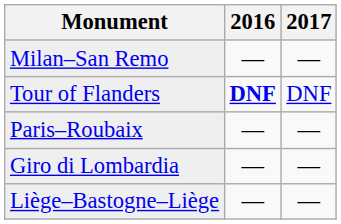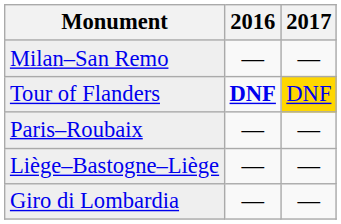Tour of Flanders | 2017: no background -> gold background
rows swapped: Liège–Bastogne–Liège <-> Giro di Lombardia
